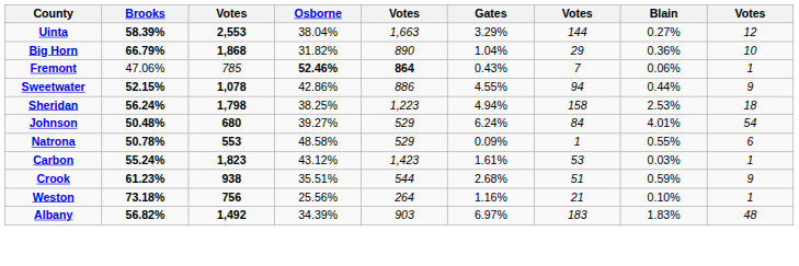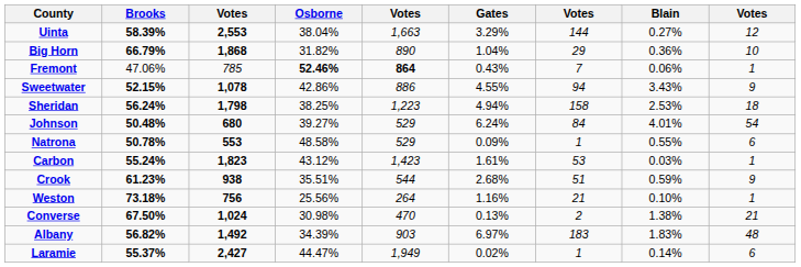Sweetwater | Blain: 0.44% -> 3.43%
+ row: Converse | 67.50% | 1,024 | 30.98% | 470 | 0.13% | 2 | 1.38% | 21
+ row: Laramie | 55.37% | 2,427 | 44.47% | 1,949 | 0.02% | 1 | 0.14% | 6
